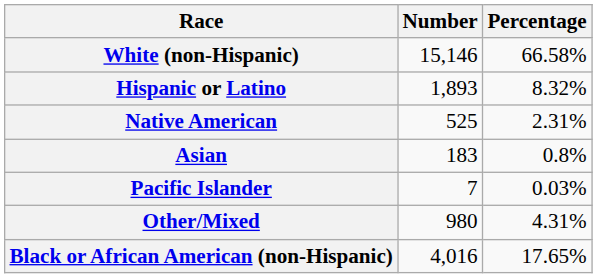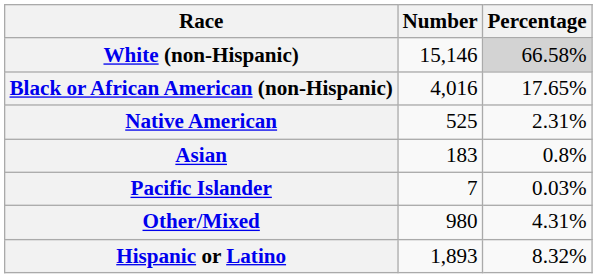White (non-Hispanic) | Percentage: no background -> lightgrey background
rows swapped: Black or African American (non-Hispanic) <-> Hispanic or Latino
